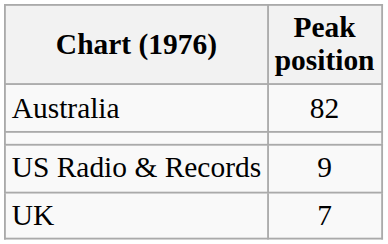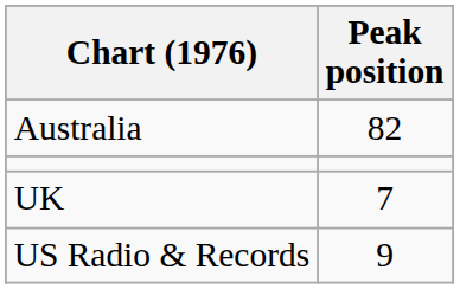rows swapped: UK <-> US Radio & Records
